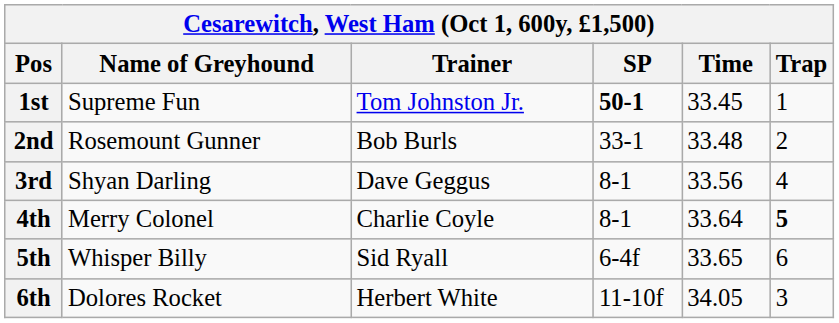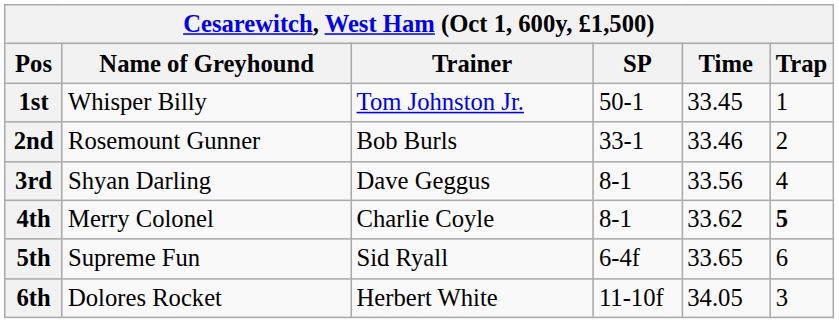1st | Name of Greyhound: Supreme Fun -> Whisper Billy
1st | SP: bold -> normal
2nd | Time: 33.48 -> 33.46
4th | Time: 33.64 -> 33.62
5th | Name of Greyhound: Whisper Billy -> Supreme Fun
